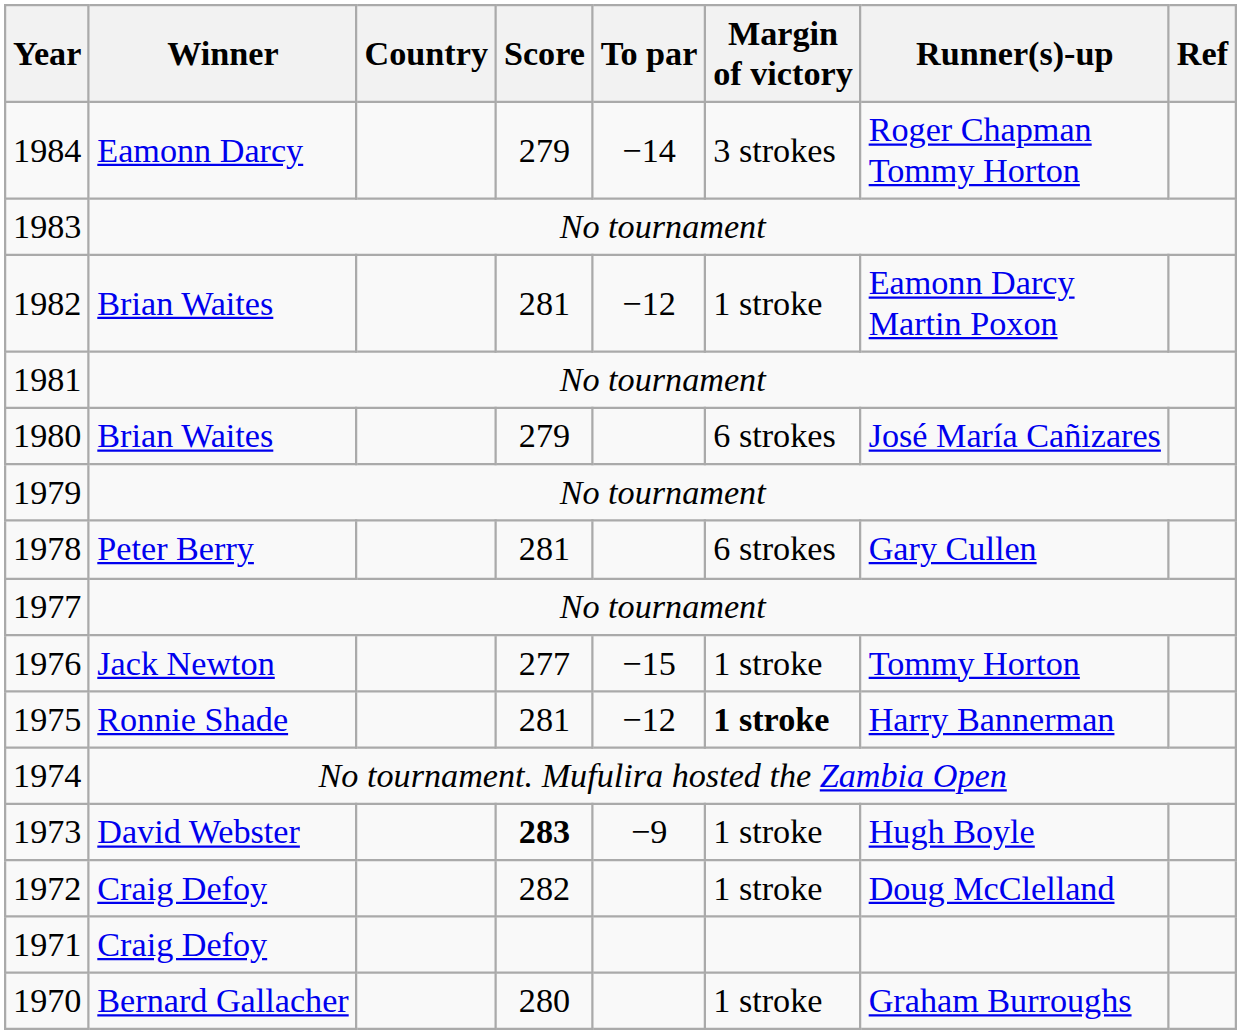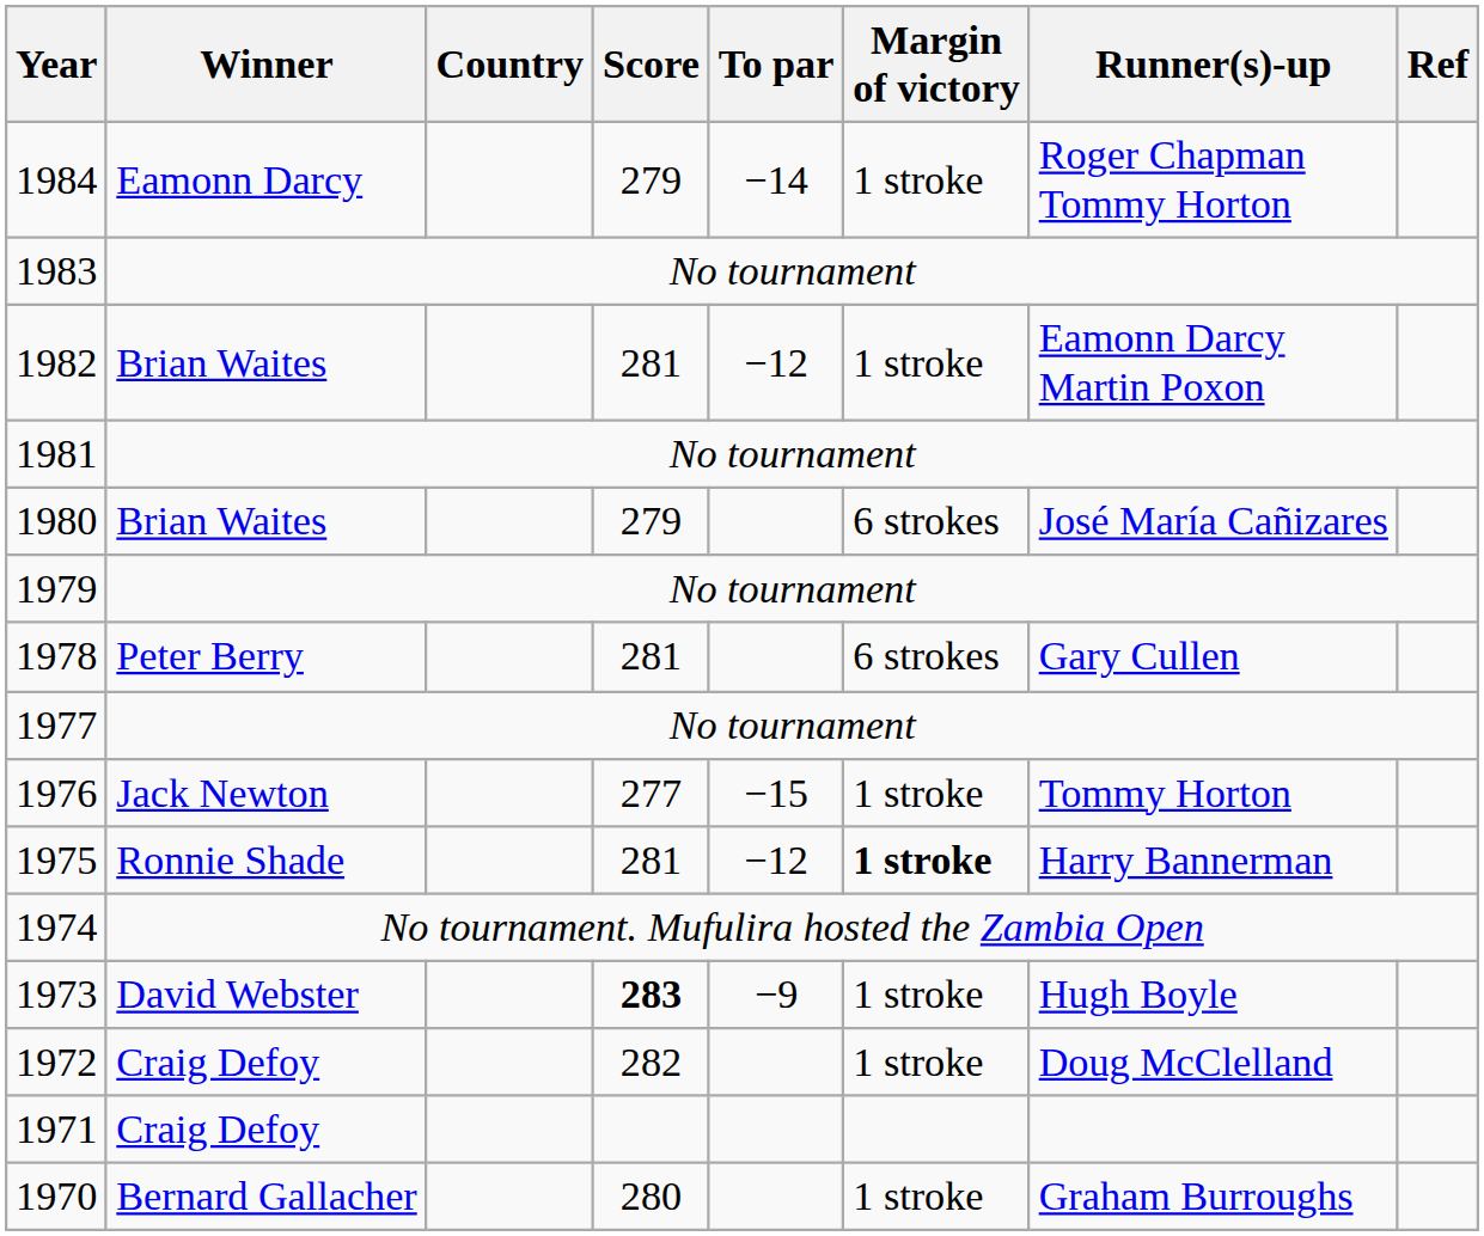1984 | Margin of victory: 3 strokes -> 1 stroke
